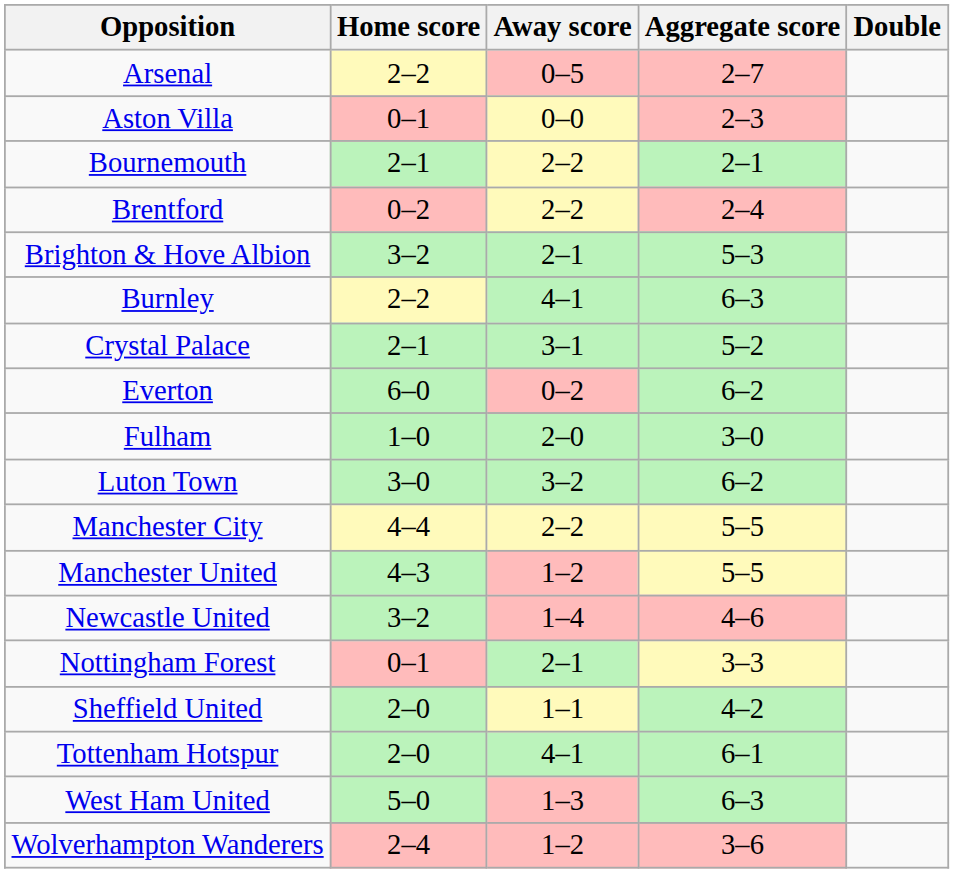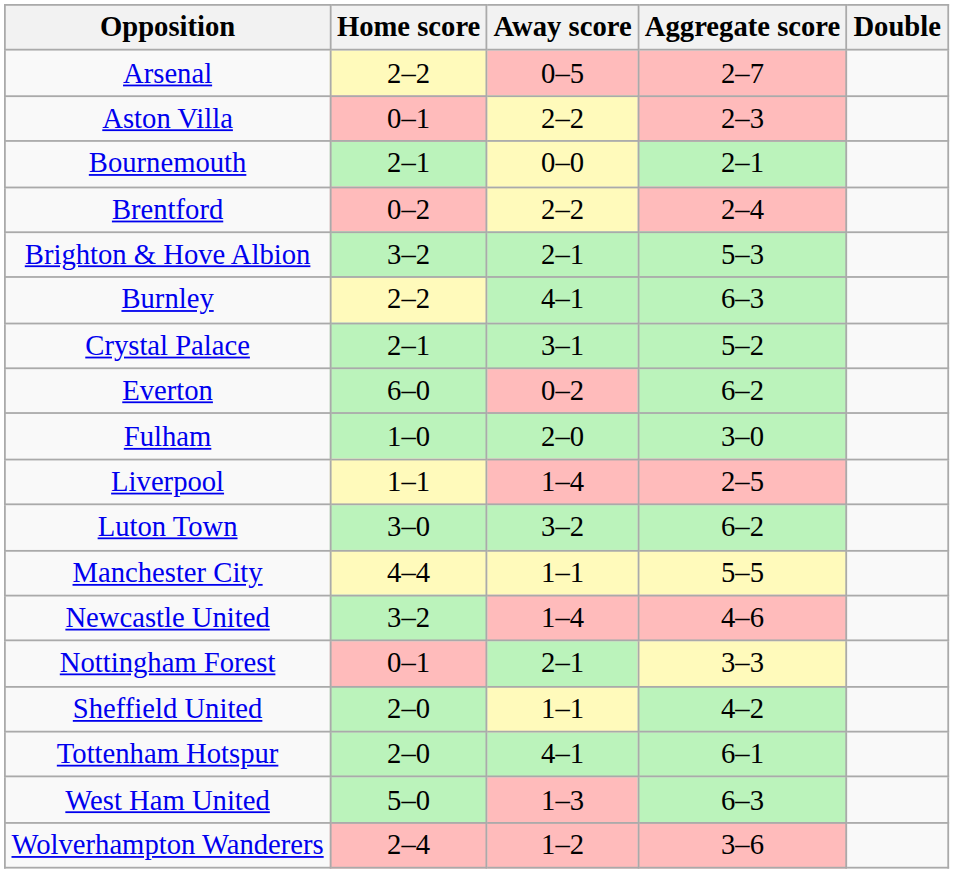Aston Villa | Away score: 0–0 -> 2–2
Bournemouth | Away score: 2–2 -> 0–0
+ row: Liverpool | 1–1 | 1–4 | 2–5
Manchester City | Away score: 2–2 -> 1–1
- row: Manchester United | 4–3 | 1–2 | 5–5
